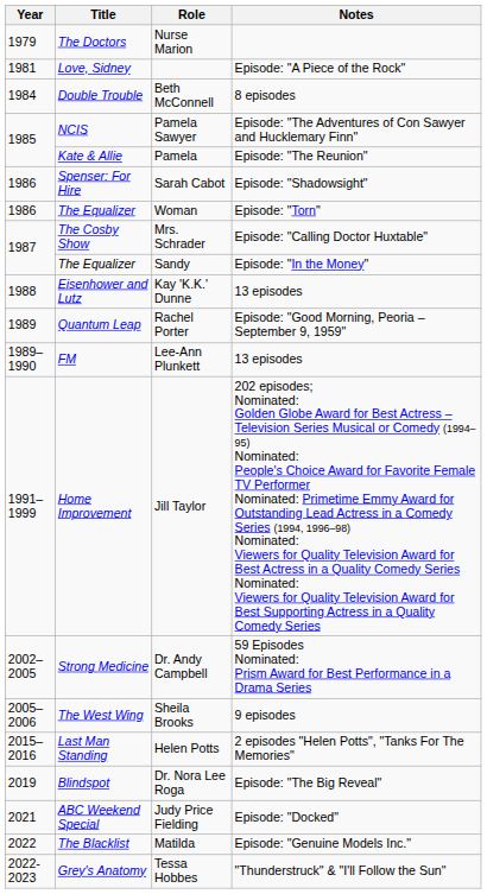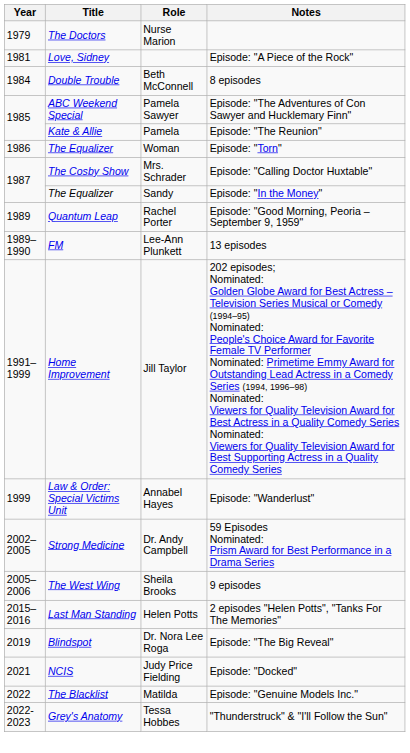Pamela Sawyer | Title: NCIS -> ABC Weekend Special
- row: 1986 | Spenser: For Hire | Sarah Cabot | Episode: "Shadowsight"
- row: 1988 | Eisenhower and Lutz | Kay 'K.K.' Dunne | 13 episodes
+ row: 1999 | Law & Order: Special Victims Unit | Annabel Hayes | Episode: "Wanderlust"
Judy Price Fielding | Title: ABC Weekend Special -> NCIS
